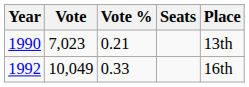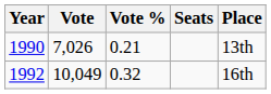1990 | Vote: 7,023 -> 7,026
1992 | Vote %: 0.33 -> 0.32
